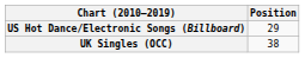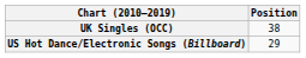rows swapped: UK Singles (OCC) <-> US Hot Dance/Electronic Songs (Billboard)
